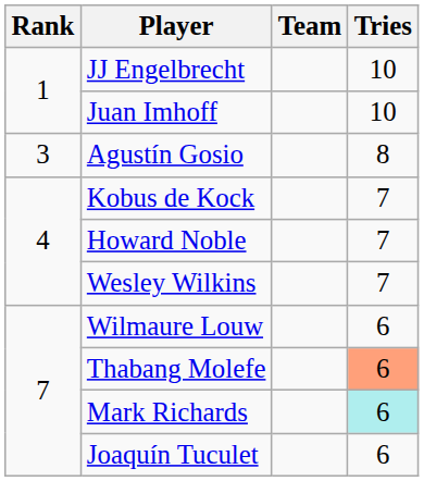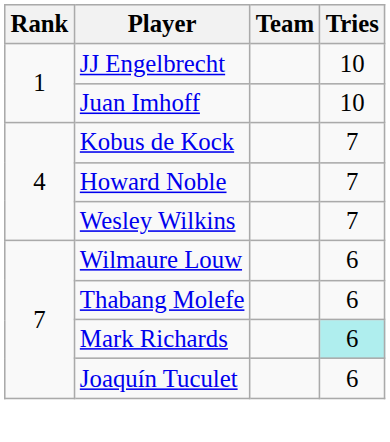- row: 3 | Agustín Gosio | 8
Thabang Molefe | Tries: lightsalmon background -> no background
